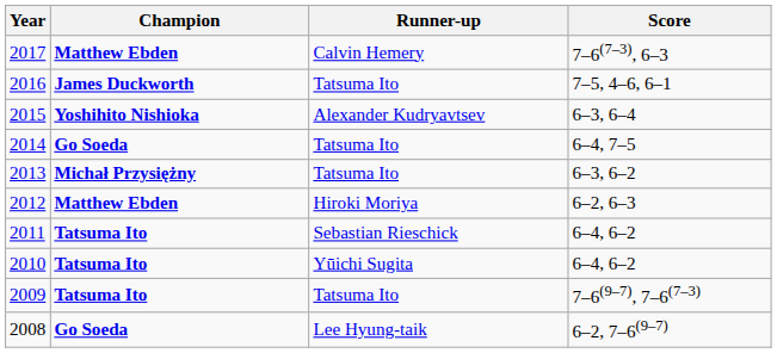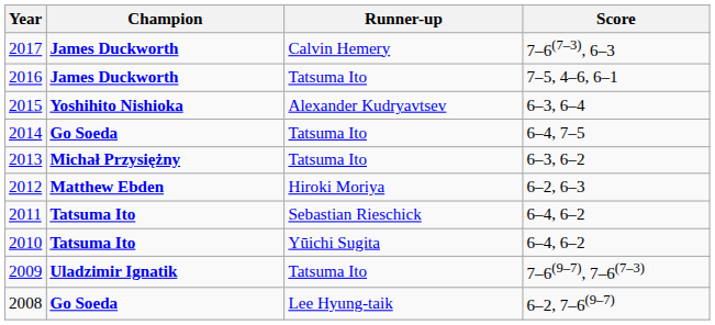2017 | Champion: Matthew Ebden -> James Duckworth
2009 | Champion: Tatsuma Ito -> Uladzimir Ignatik
